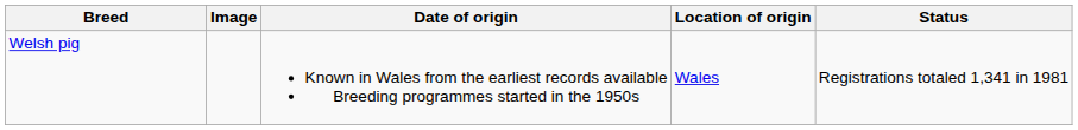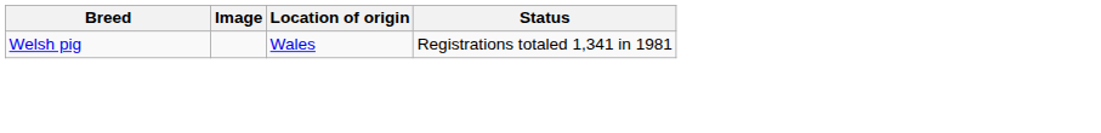- column: Date of origin | Known in Wales from the earliest records available Breeding programmes started in the 1950s
